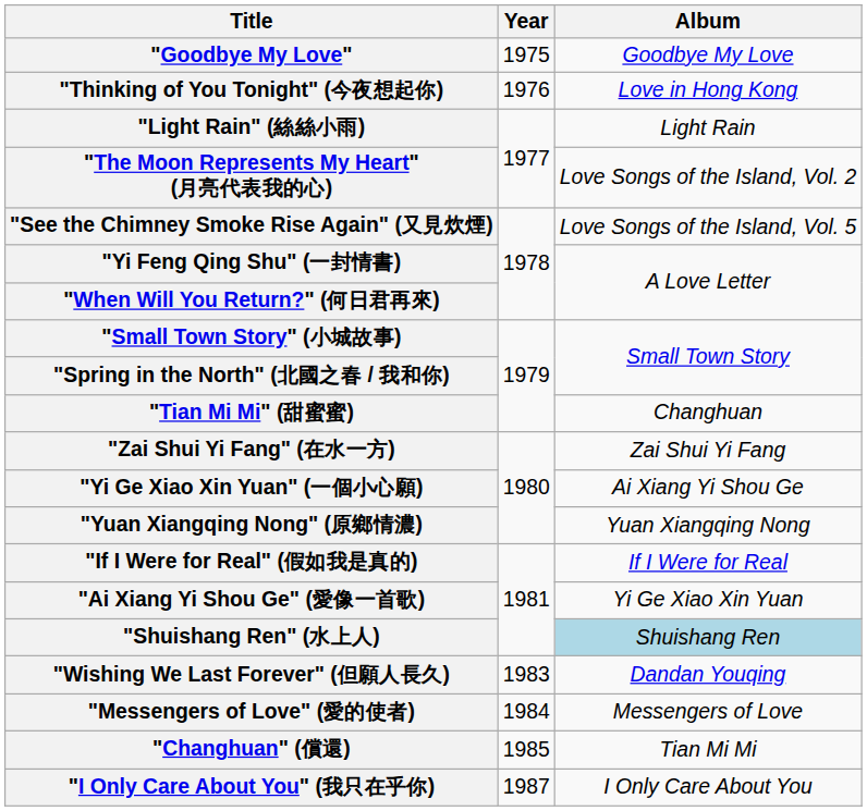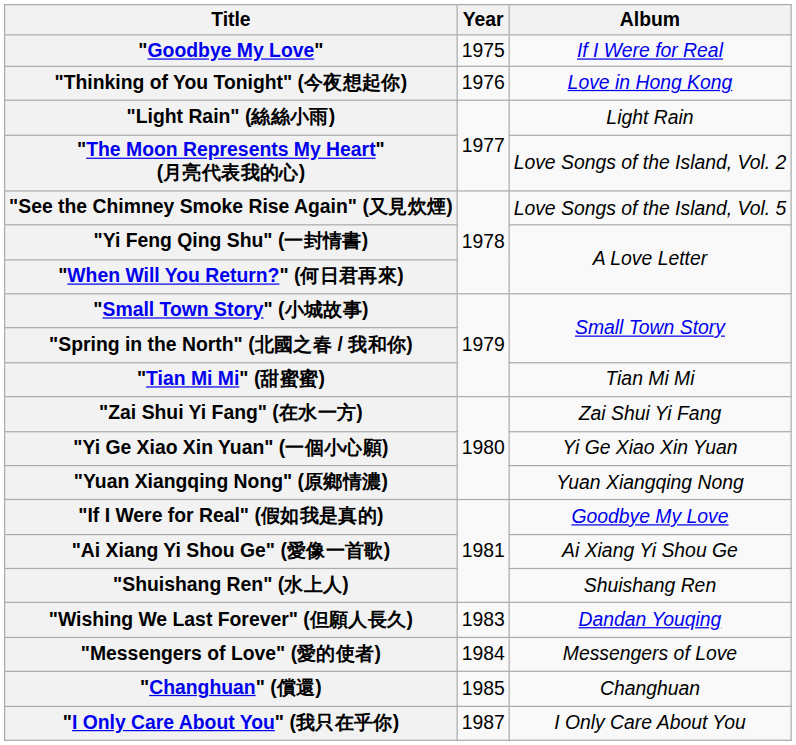"Goodbye My Love" | Album: Goodbye My Love -> If I Were for Real
"Tian Mi Mi" (甜蜜蜜) | Album: Changhuan -> Tian Mi Mi
"Yi Ge Xiao Xin Yuan" (一個小心願) | Album: Ai Xiang Yi Shou Ge -> Yi Ge Xiao Xin Yuan
"If I Were for Real" (假如我是真的) | Album: If I Were for Real -> Goodbye My Love
"Ai Xiang Yi Shou Ge" (愛像一首歌) | Album: Yi Ge Xiao Xin Yuan -> Ai Xiang Yi Shou Ge
"Shuishang Ren" (水上人) | Album: lightblue background -> no background
"Changhuan" (償還) | Album: Tian Mi Mi -> Changhuan
